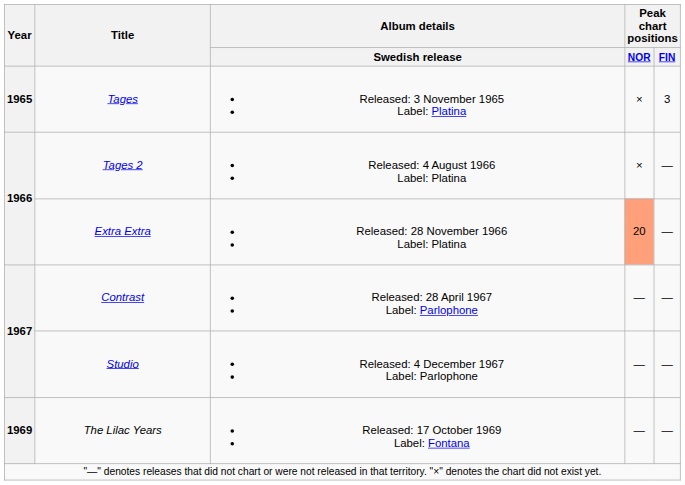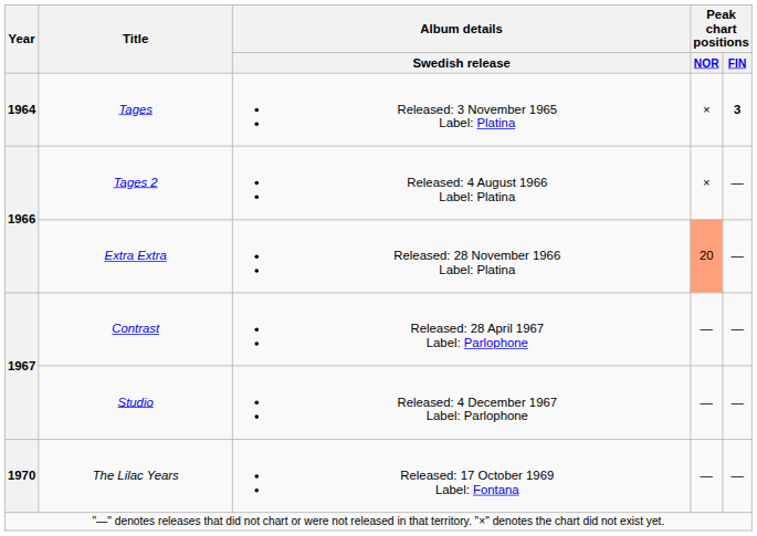Tages | Year: 1965 -> 1964
Tages | Peak chart positions / FIN: normal -> bold
The Lilac Years | Year: 1969 -> 1970
